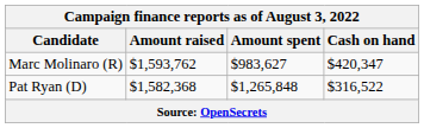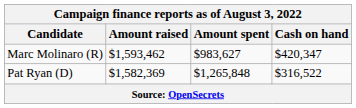Marc Molinaro (R) | Amount raised: $1,593,762 -> $1,593,462
Pat Ryan (D) | Amount raised: $1,582,368 -> $1,582,369
